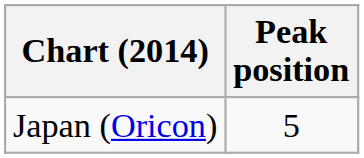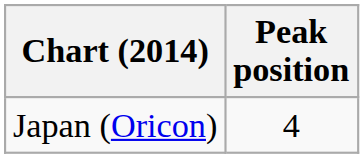Japan (Oricon) | Peak position: 5 -> 4
